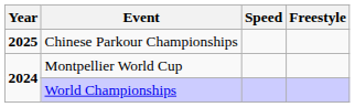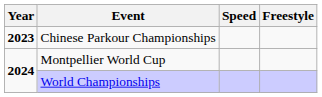Chinese Parkour Championships | Year: 2025 -> 2023
